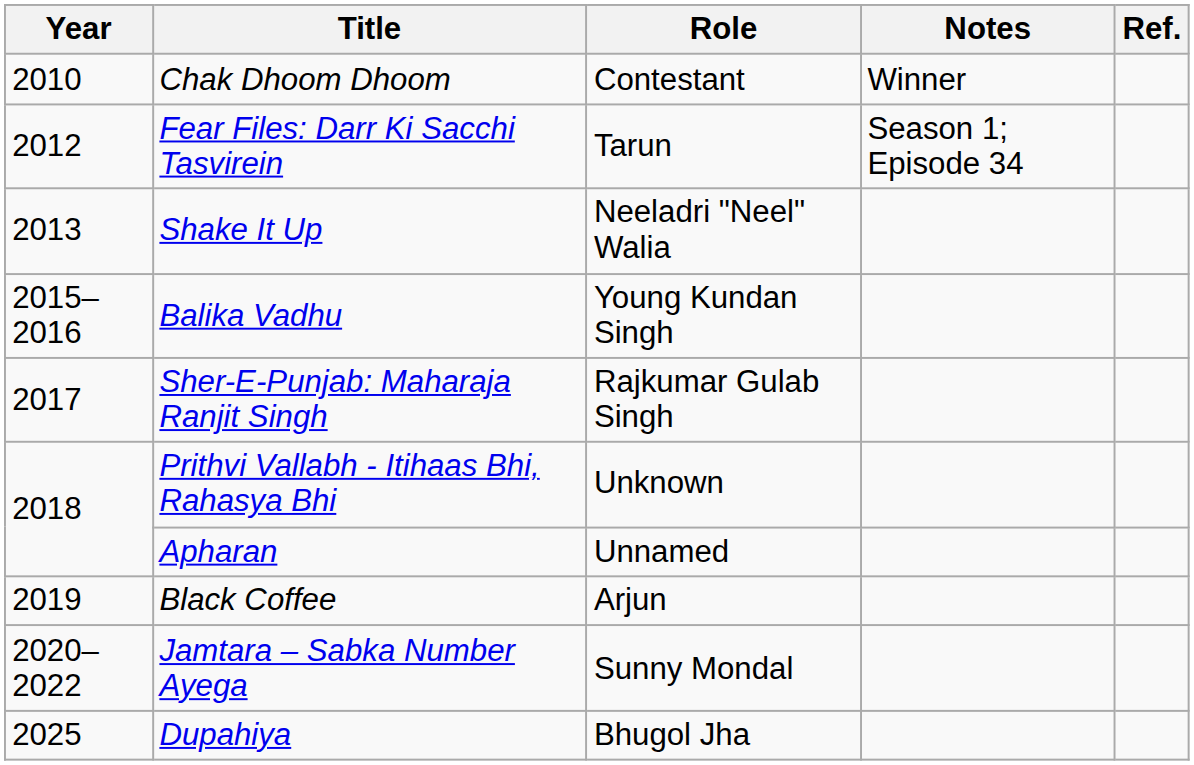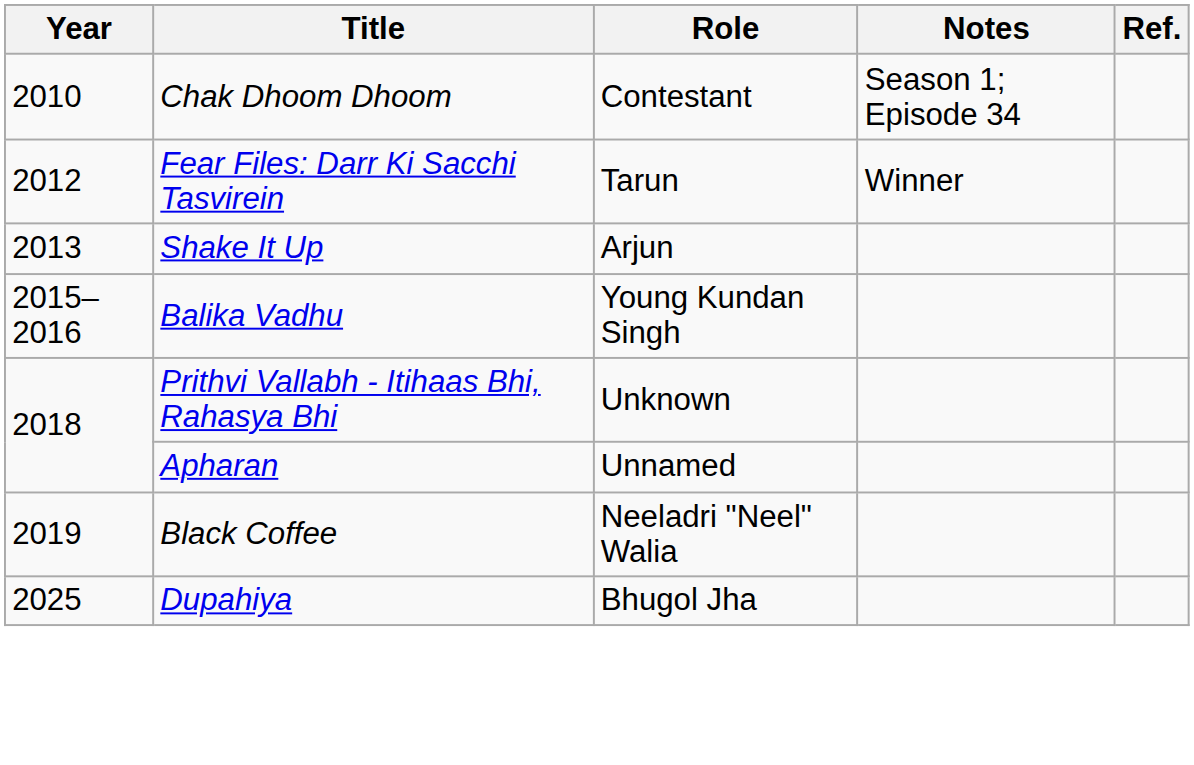Chak Dhoom Dhoom | Notes: Winner -> Season 1; Episode 34
Fear Files: Darr Ki Sacchi Tasvirein | Notes: Season 1; Episode 34 -> Winner
Shake It Up | Role: Neeladri "Neel" Walia -> Arjun
- row: 2017 | Sher-E-Punjab: Maharaja Ranjit Singh | Rajkumar Gulab Singh
Black Coffee | Role: Arjun -> Neeladri "Neel" Walia
- row: 2020–2022 | Jamtara – Sabka Number Ayega | Sunny Mondal
